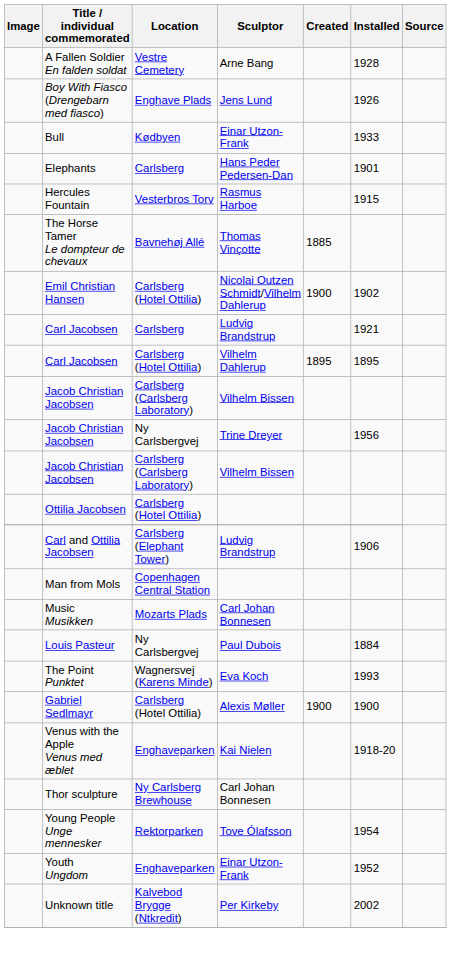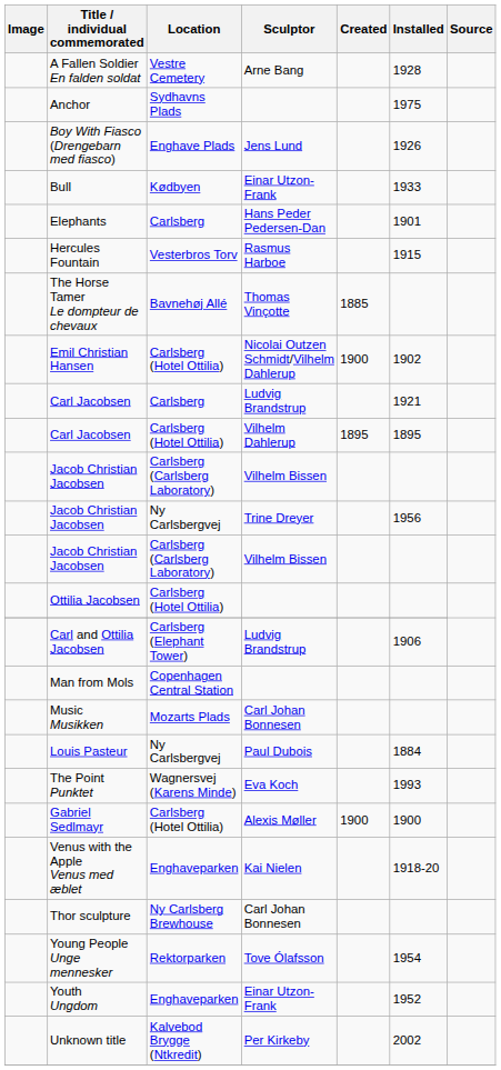+ row: Anchor | Sydhavns Plads | 1975
